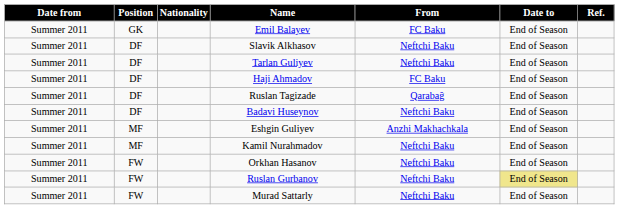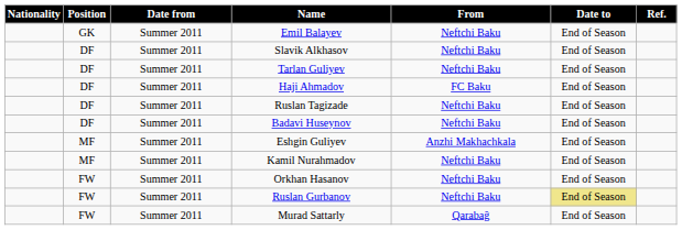columns swapped: Date from <-> Nationality
Emil Balayev | From: FC Baku -> Neftchi Baku
Ruslan Tagizade | From: Qarabağ -> Neftchi Baku
Murad Sattarly | From: Neftchi Baku -> Qarabağ
